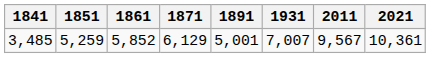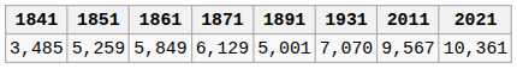3,485 | 1861: 5,852 -> 5,849
3,485 | 1931: 7,007 -> 7,070
